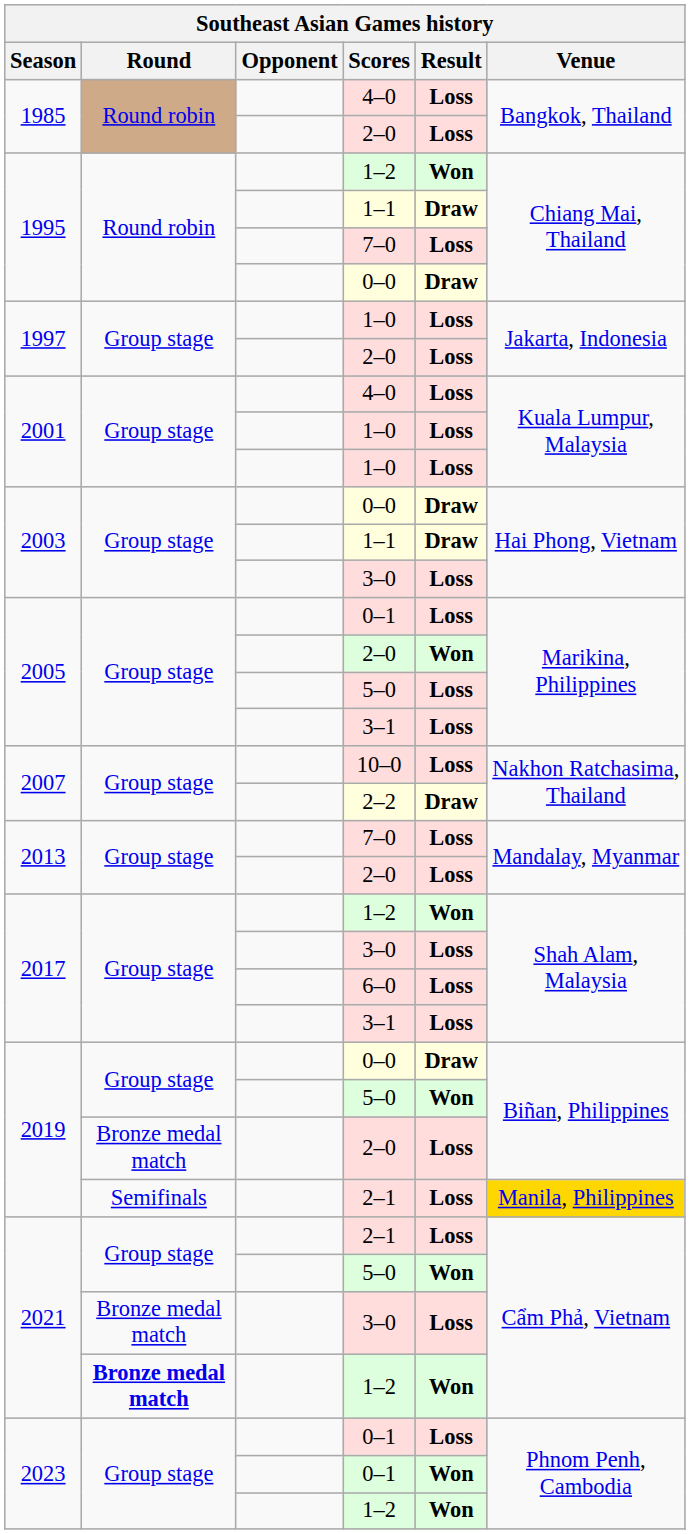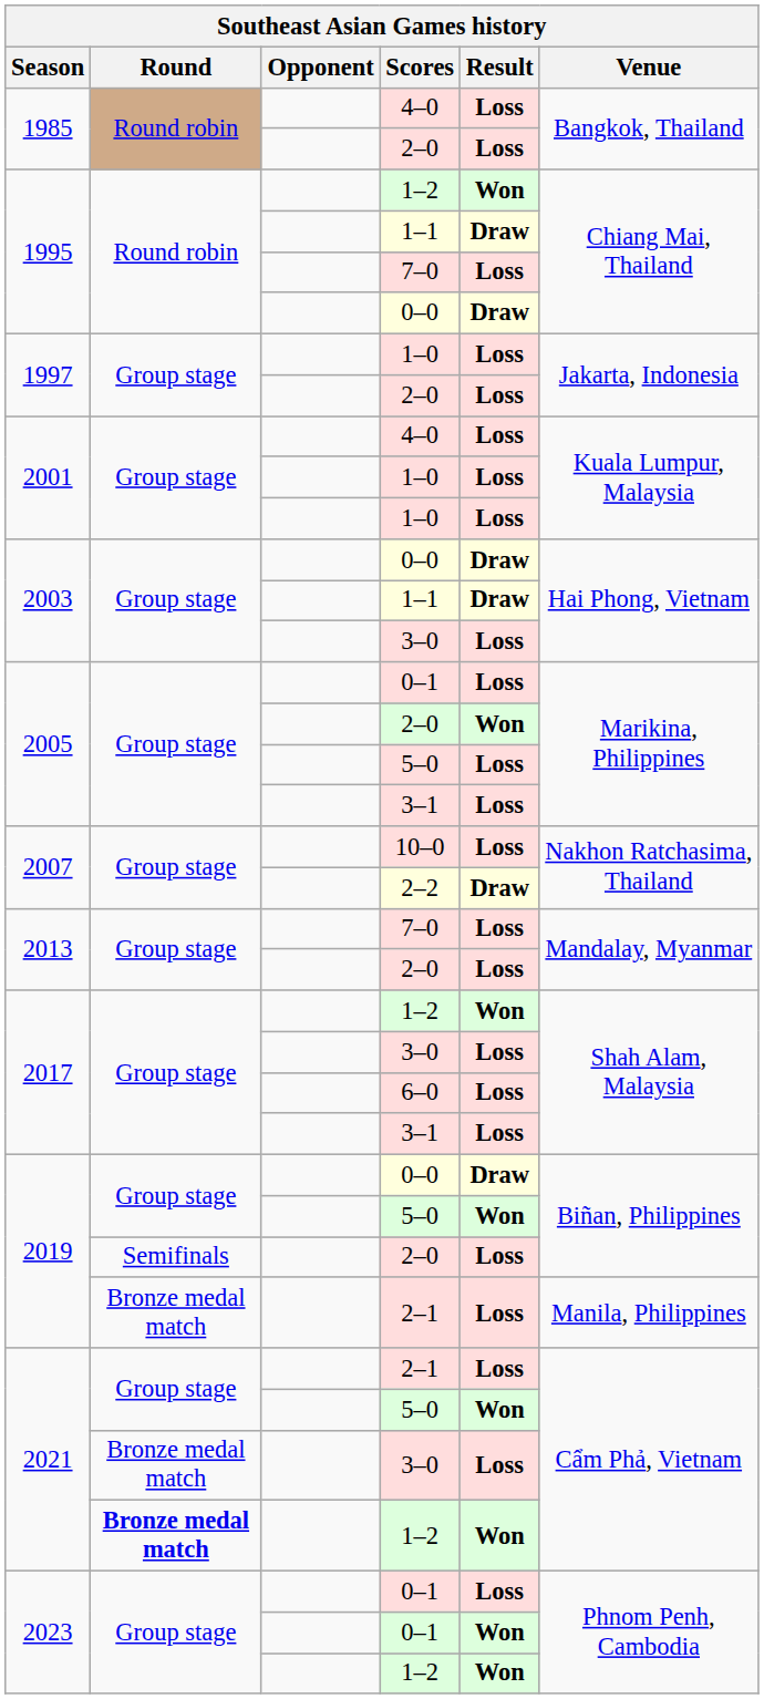2019 / 2–0 | Round: Bronze medal match -> Semifinals
2019 / 2–1 | Round: Semifinals -> Bronze medal match
2019 / 2–1 | Venue: gold background -> no background
